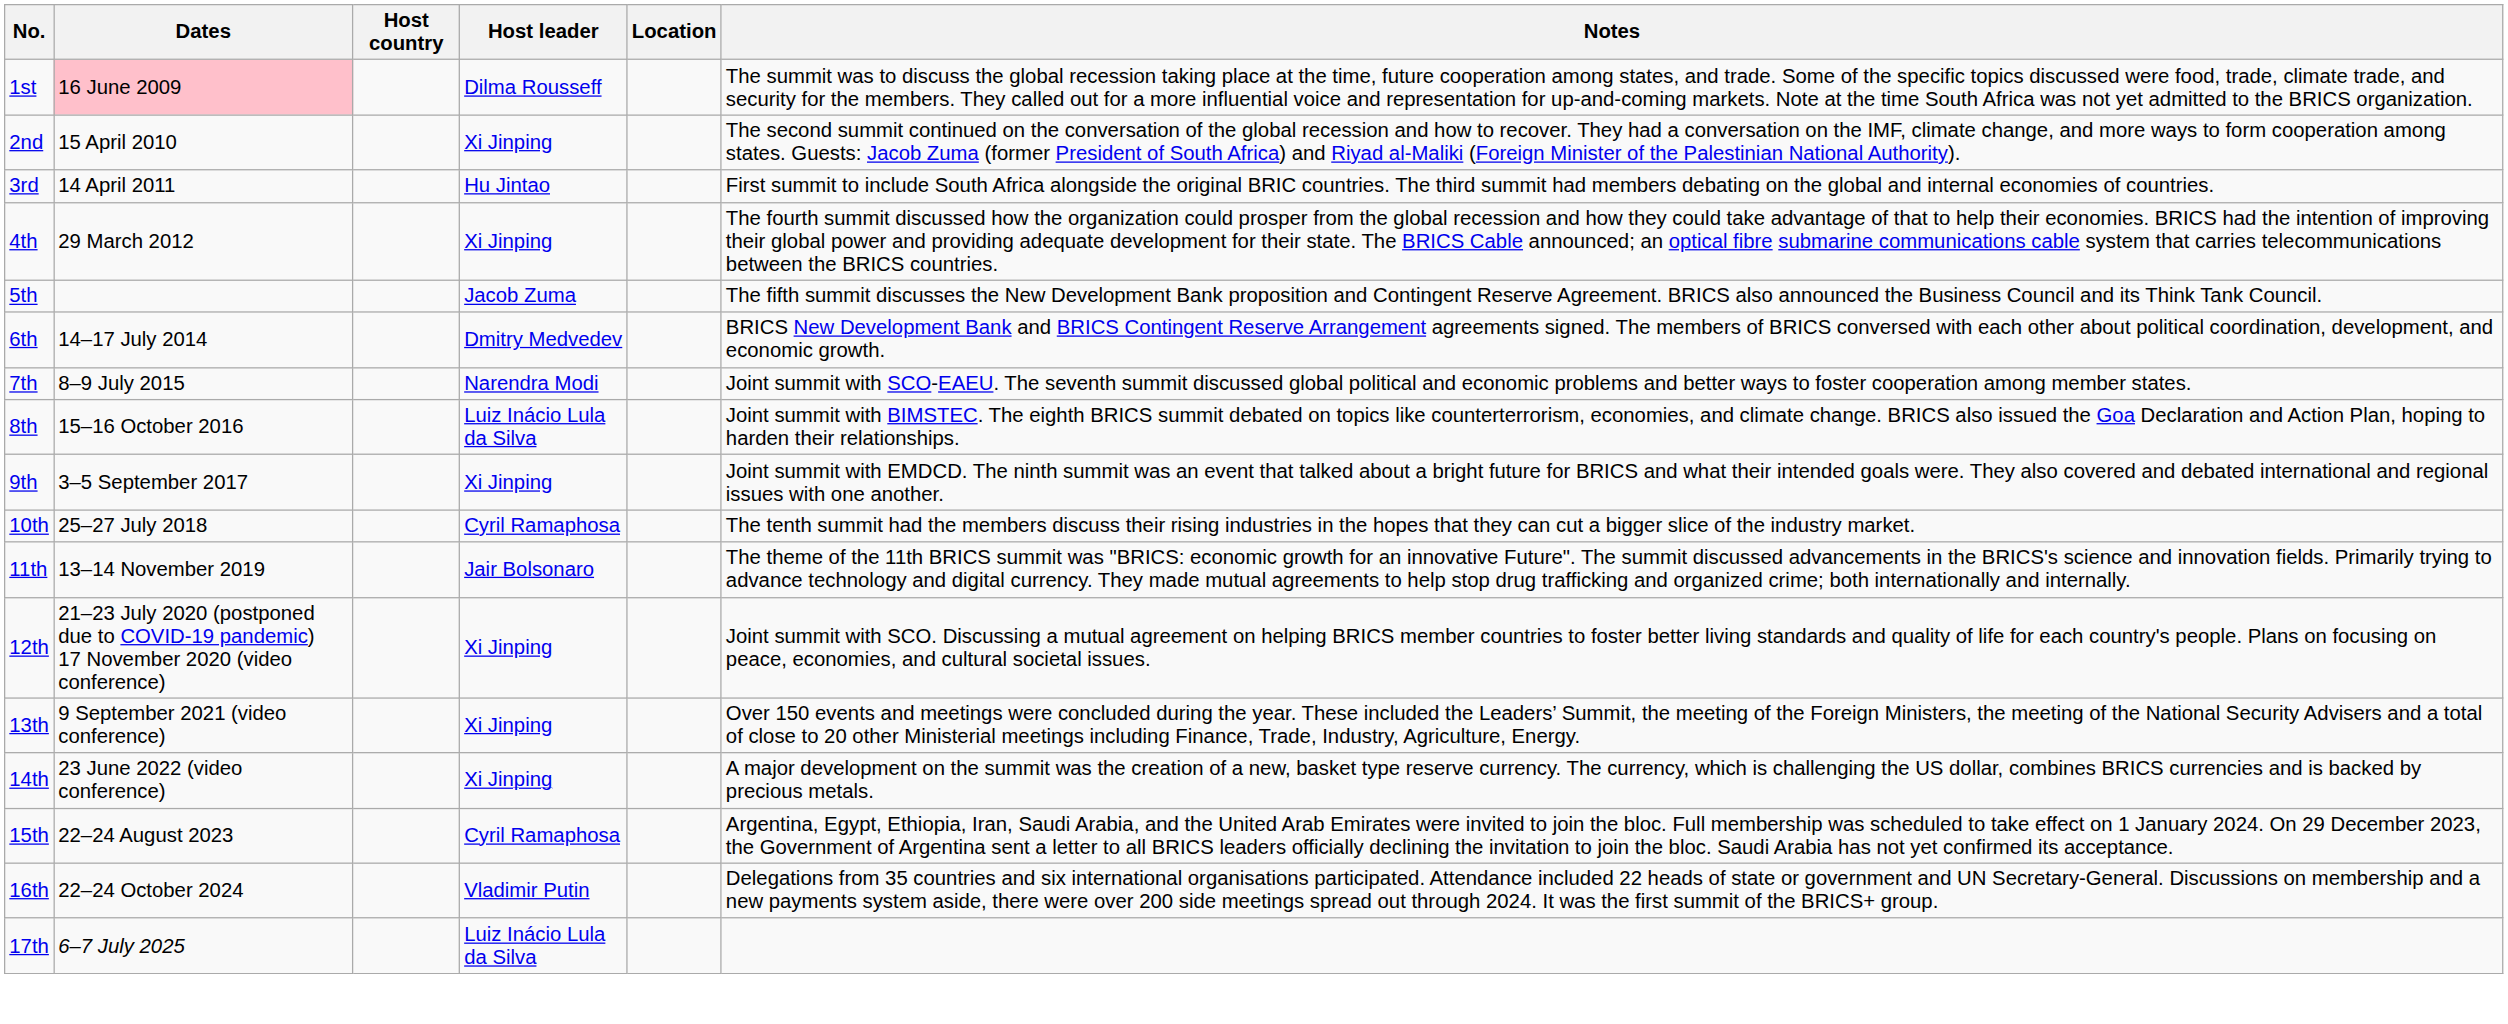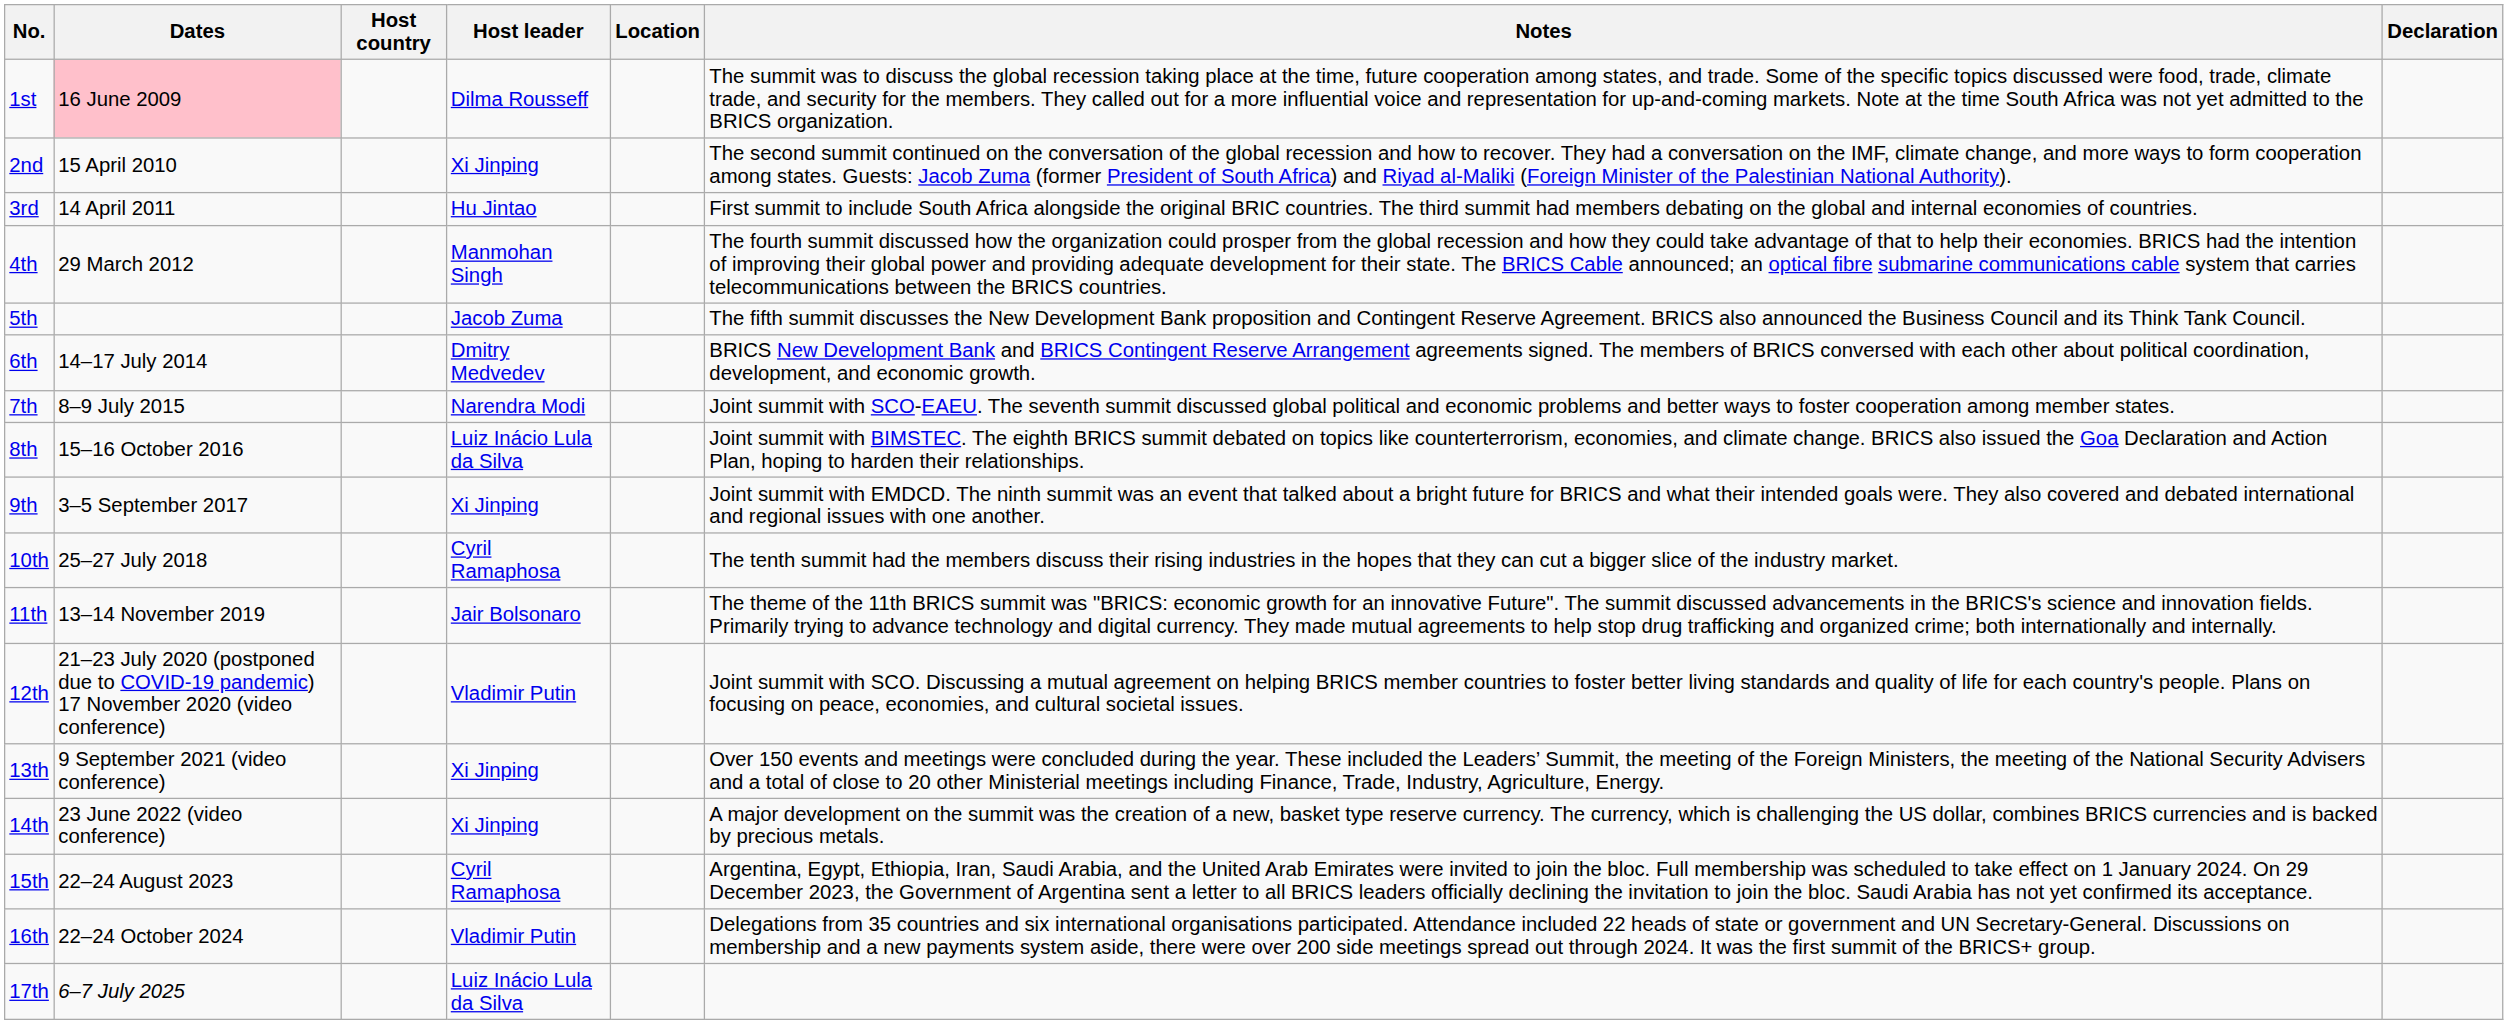+ column: Declaration
4th | Host leader: Xi Jinping -> Manmohan Singh
12th | Host leader: Xi Jinping -> Vladimir Putin
